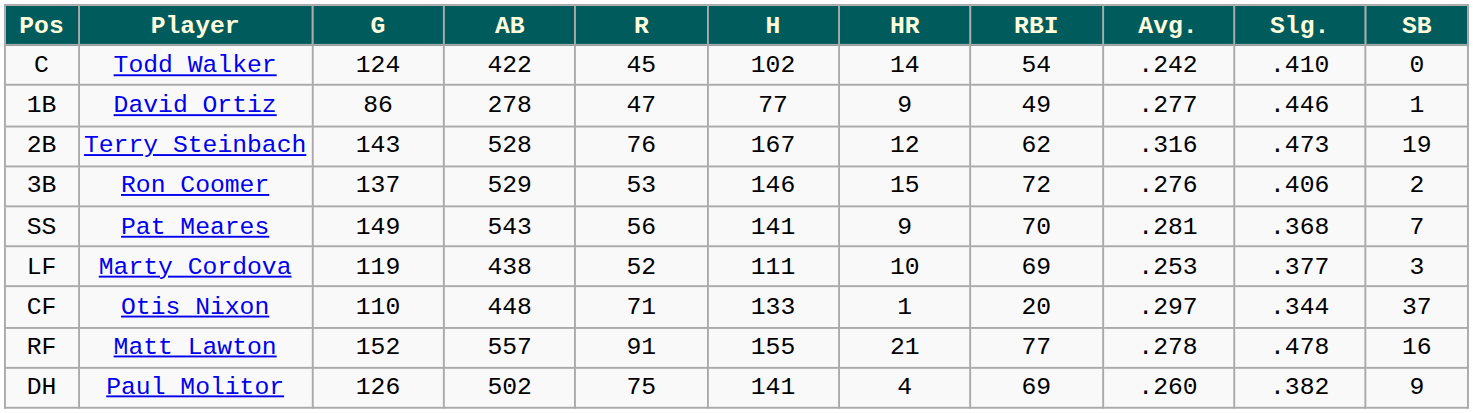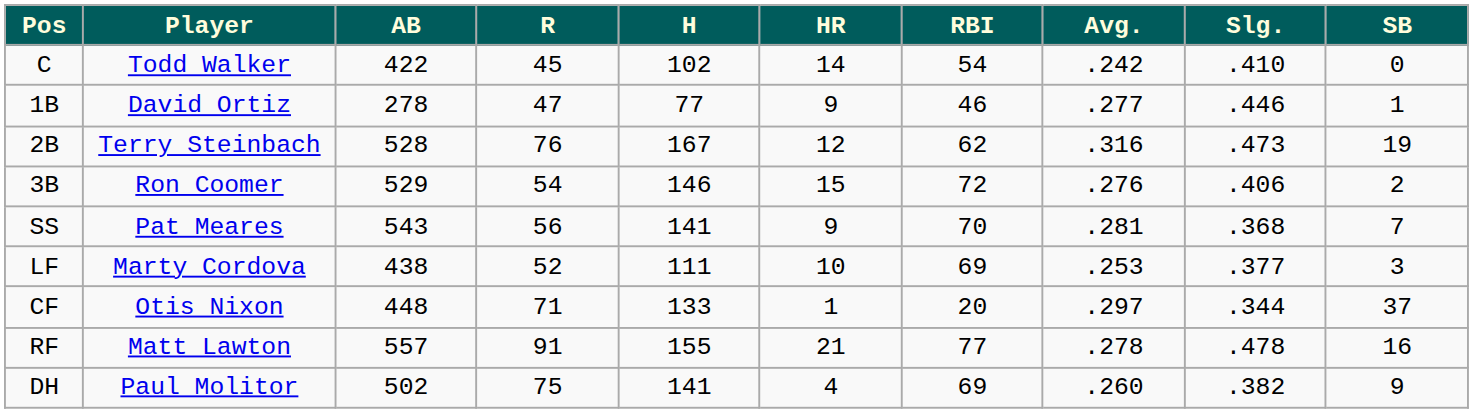- column: G | 124 | 86 | 143 | 137 | 149 | 119 | 110 | 152 | 126
1B | RBI: 49 -> 46
3B | R: 53 -> 54
